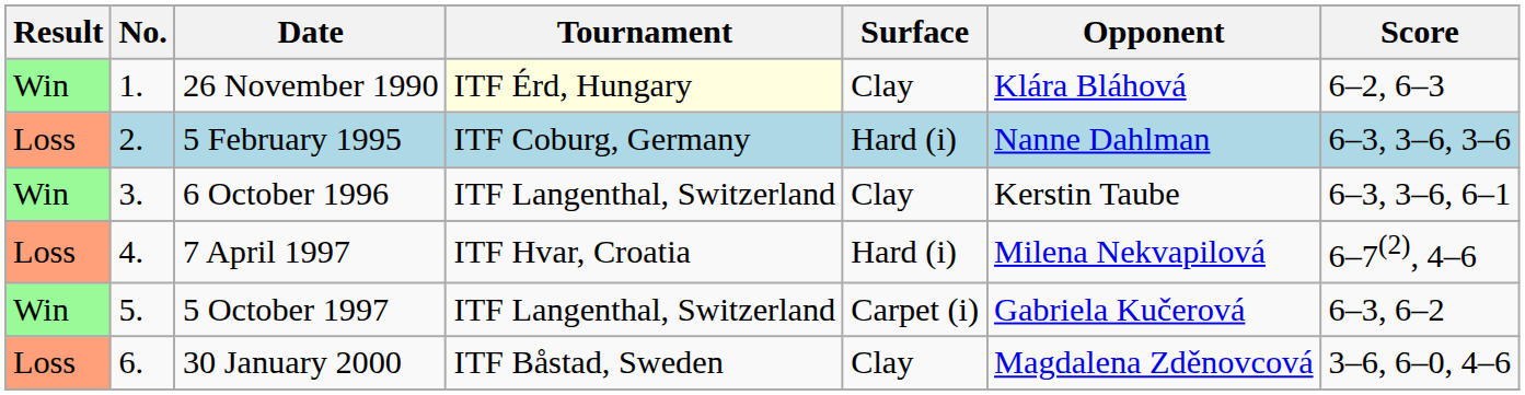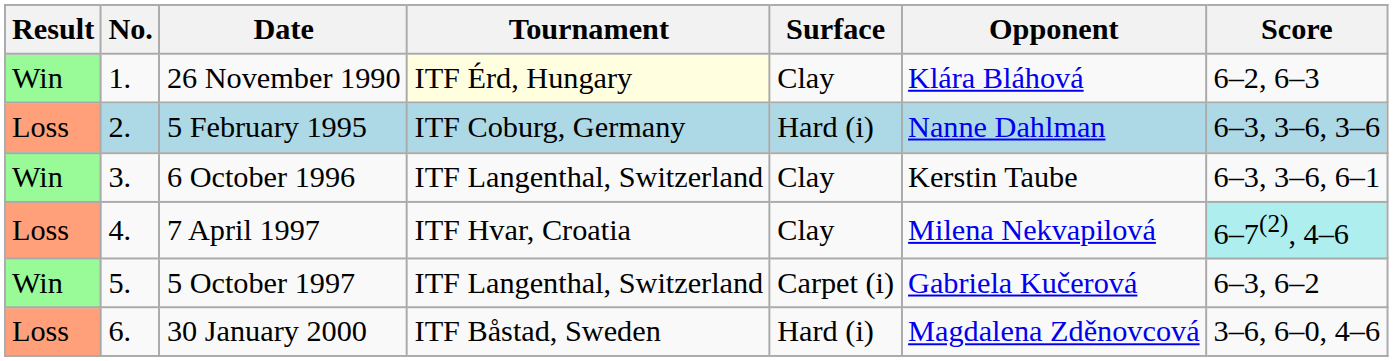7 April 1997 | Surface: Hard (i) -> Clay
7 April 1997 | Score: no background -> paleturquoise background
30 January 2000 | Surface: Clay -> Hard (i)
